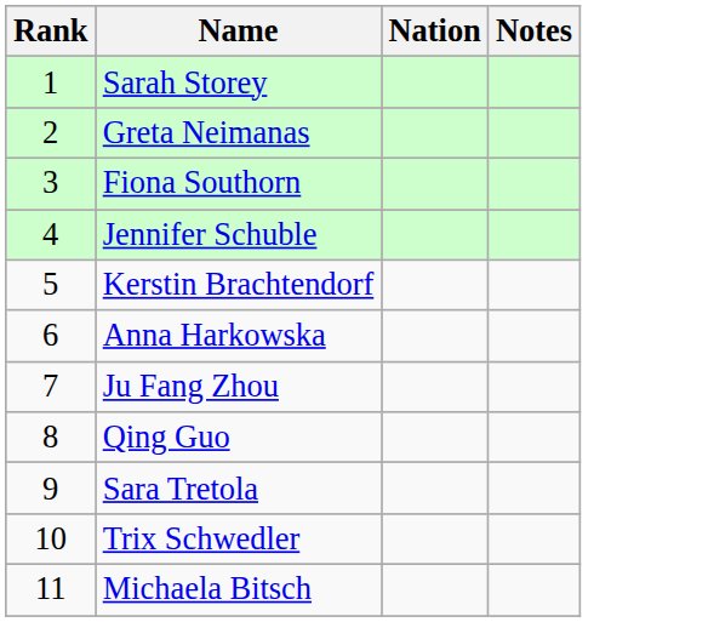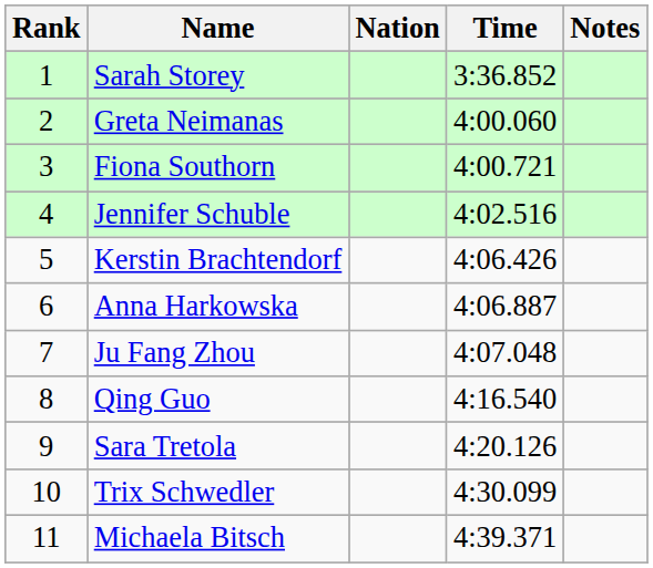+ column: Time | 3:36.852 | 4:00.060 | 4:00.721 | 4:02.516 | 4:06.426 | 4:06.887 | 4:07.048 | 4:16.540 | 4:20.126 | 4:30.099 | 4:39.371
